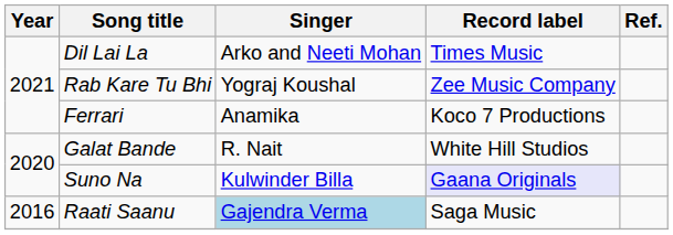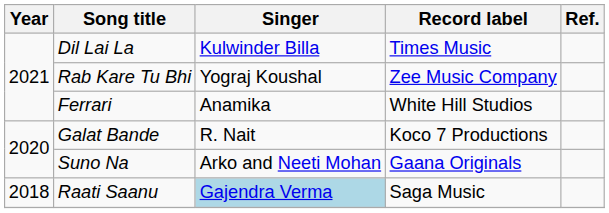Dil Lai La | Singer: Arko and Neeti Mohan -> Kulwinder Billa
Ferrari | Record label: Koco 7 Productions -> White Hill Studios
Galat Bande | Record label: White Hill Studios -> Koco 7 Productions
Suno Na | Singer: Kulwinder Billa -> Arko and Neeti Mohan
Suno Na | Record label: lavender background -> no background
Raati Saanu | Year: 2016 -> 2018
